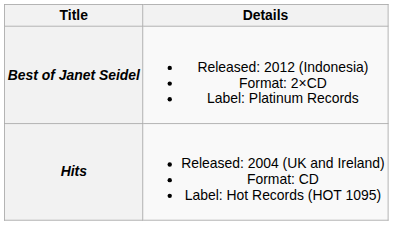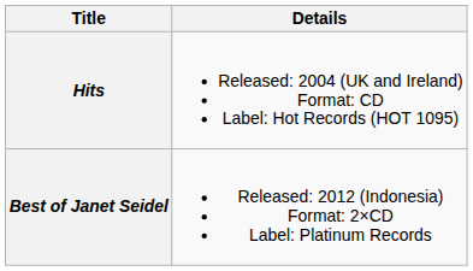rows swapped: Hits <-> Best of Janet Seidel
